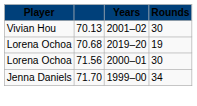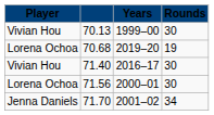70.13 | Years: 2001–02 -> 1999–00
+ row: Vivian Hou | 71.40 | 2016–17 | 30
71.70 | Years: 1999–00 -> 2001–02
